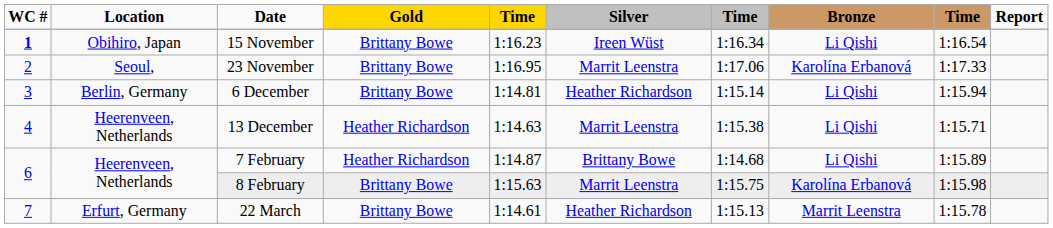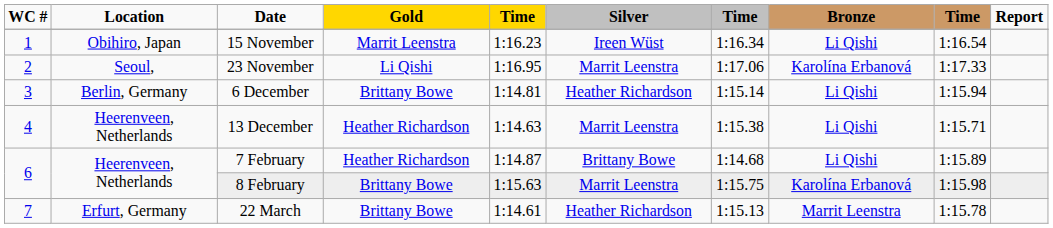15 November | WC #: bold -> normal
15 November | Gold: Brittany Bowe -> Marrit Leenstra
23 November | Gold: Brittany Bowe -> Li Qishi
